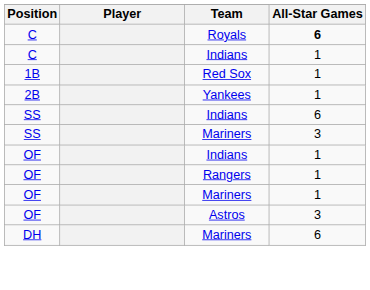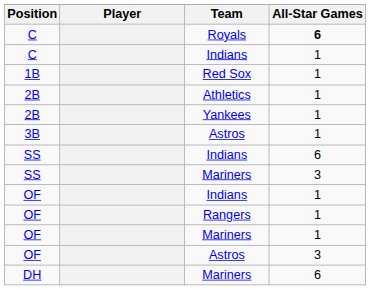+ row: 2B | Athletics | 1
+ row: 3B | Astros | 1
